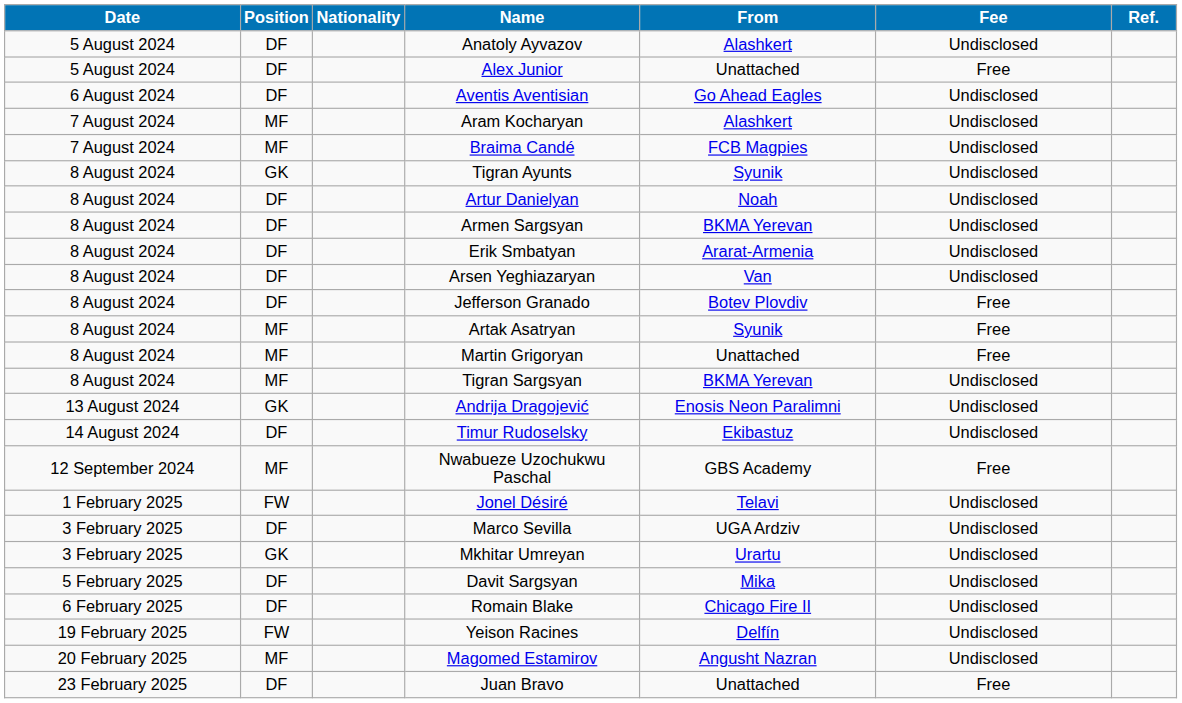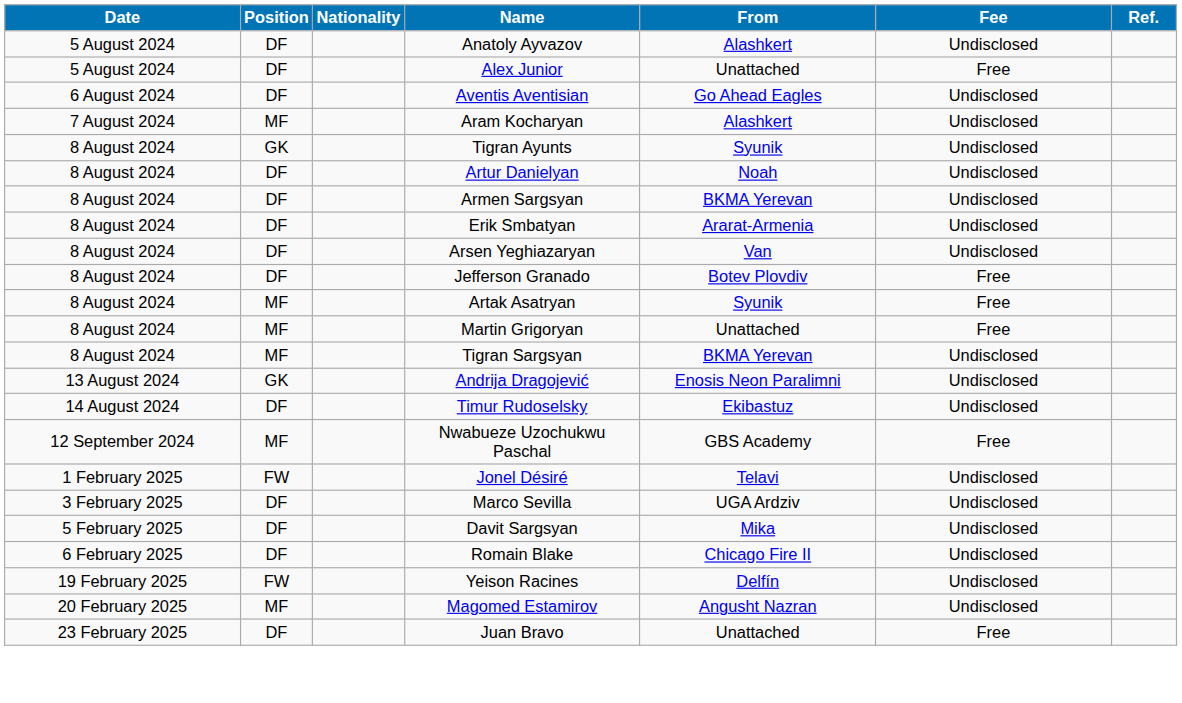- row: 7 August 2024 | MF | Braima Candé | FCB Magpies | Undisclosed
- row: 3 February 2025 | GK | Mkhitar Umreyan | Urartu | Undisclosed
